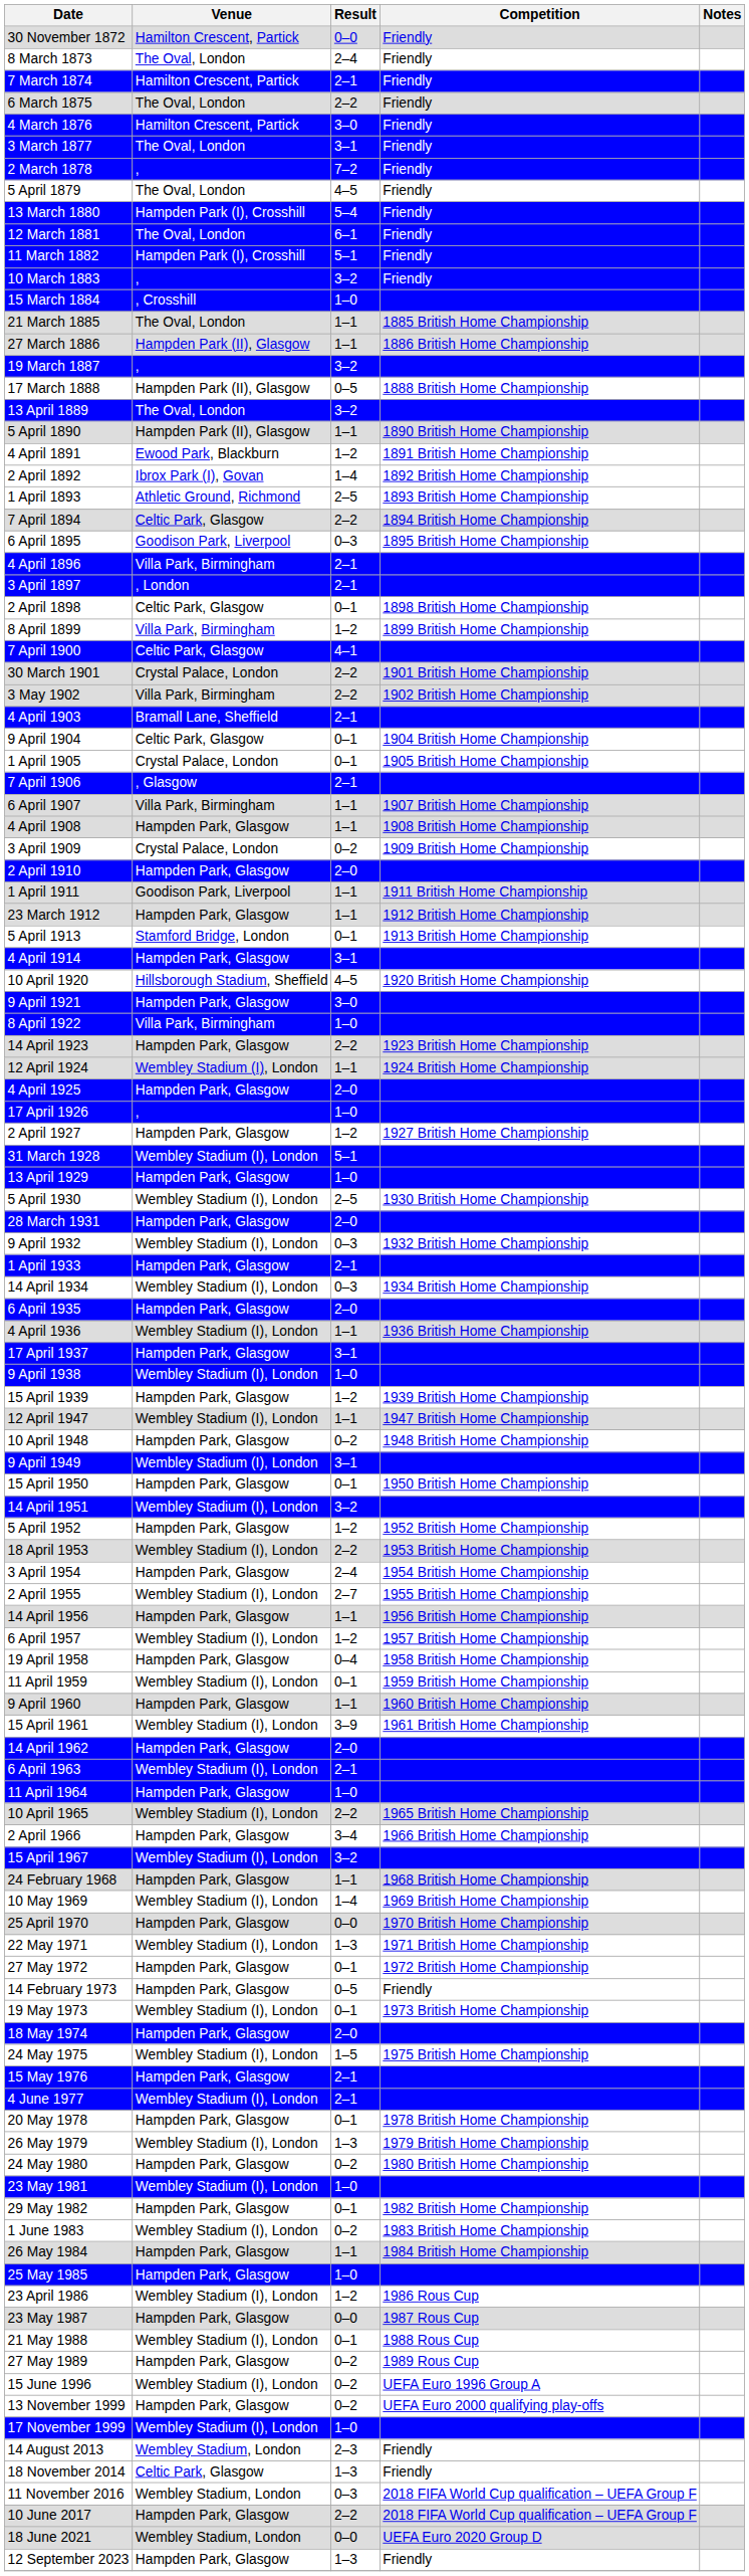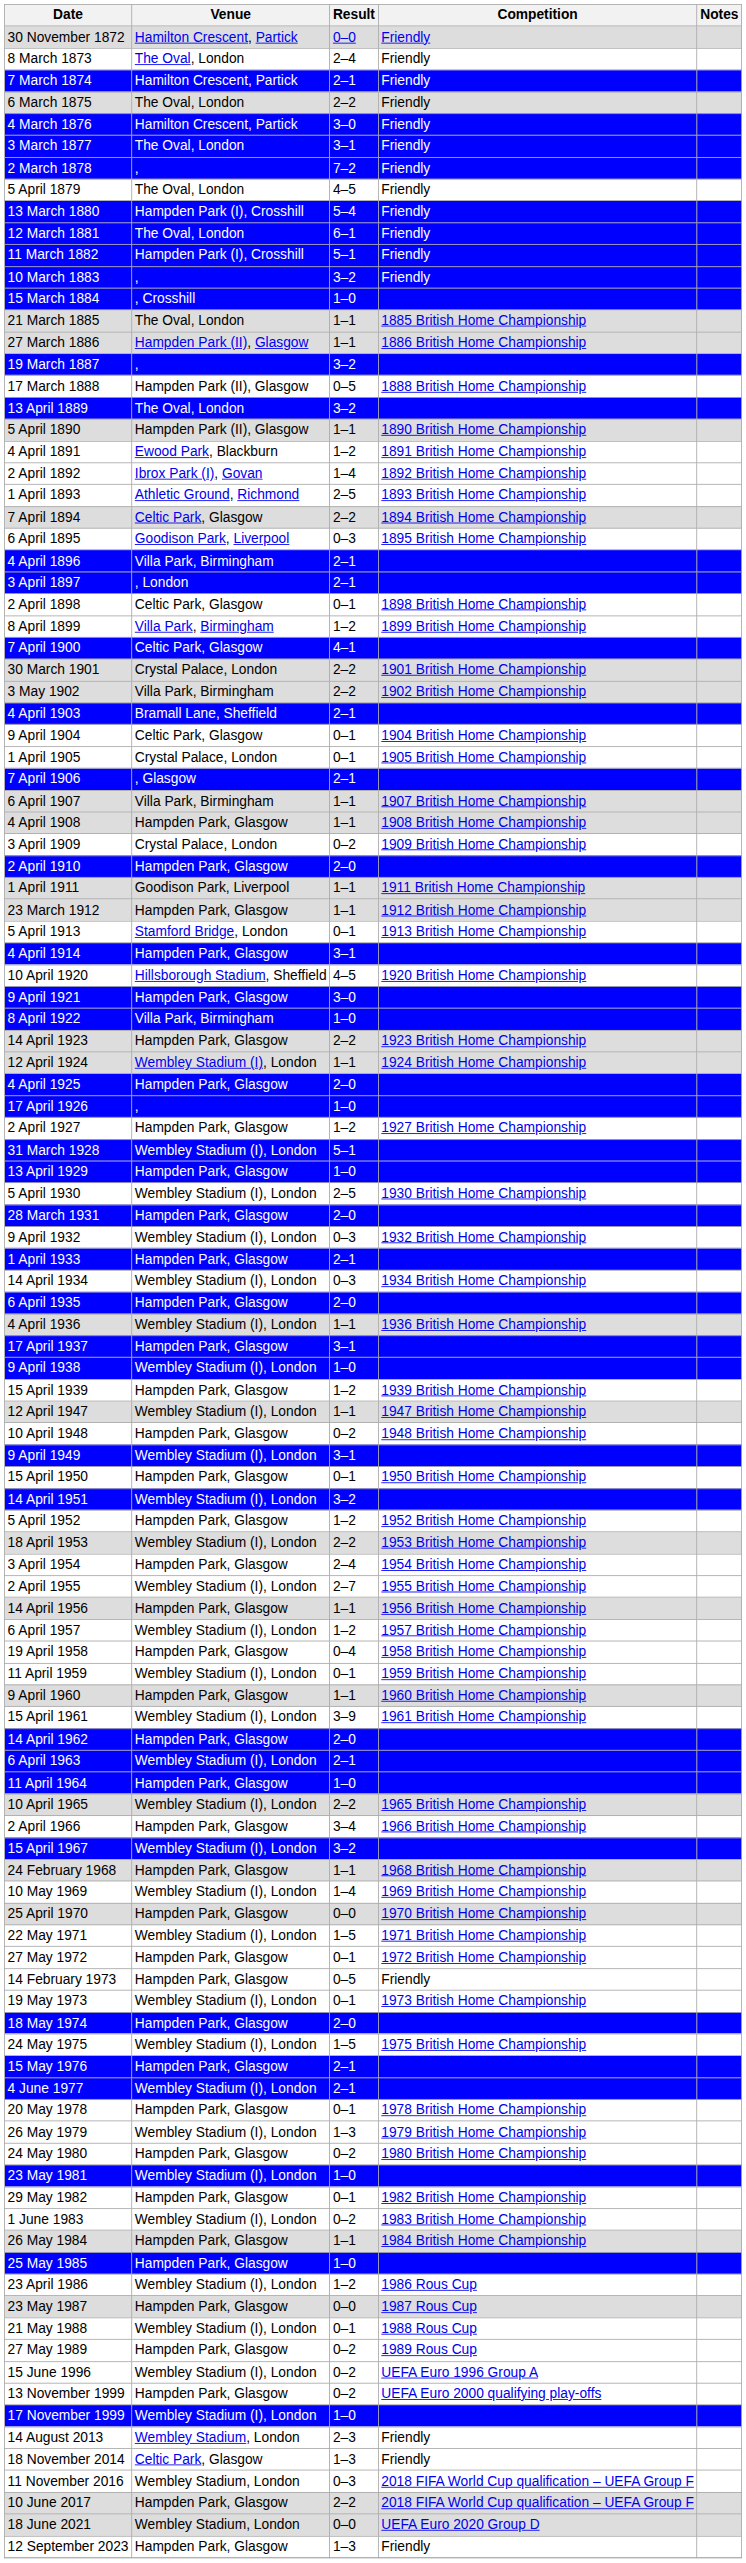22 May 1971 | Result: 1–3 -> 1–5
